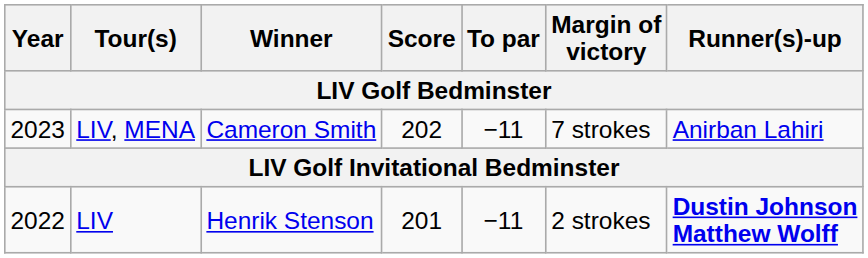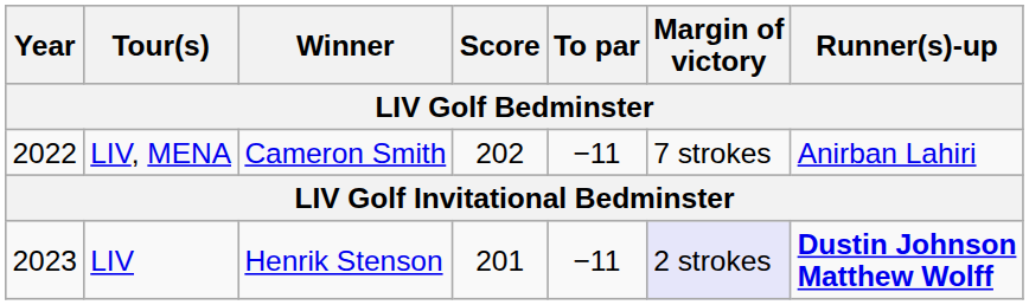LIV, MENA | Year: 2023 -> 2022
LIV | Year: 2022 -> 2023
LIV | Margin of victory: no background -> lavender background
